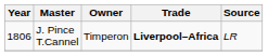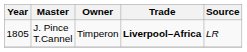J. Pince T.Cannel | Year: 1806 -> 1805
